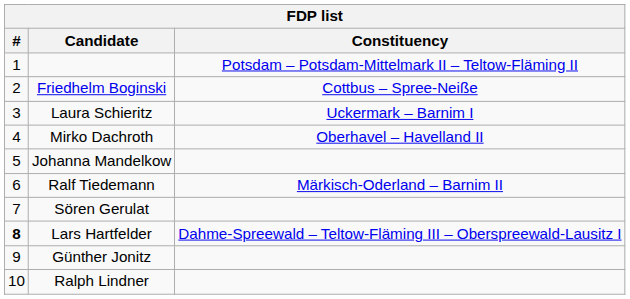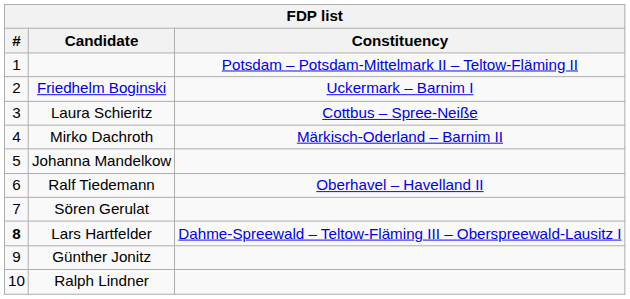Friedhelm Boginski | Constituency: Cottbus – Spree-Neiße -> Uckermark – Barnim I
Laura Schieritz | Constituency: Uckermark – Barnim I -> Cottbus – Spree-Neiße
Mirko Dachroth | Constituency: Oberhavel – Havelland II -> Märkisch-Oderland – Barnim II
Ralf Tiedemann | Constituency: Märkisch-Oderland – Barnim II -> Oberhavel – Havelland II
